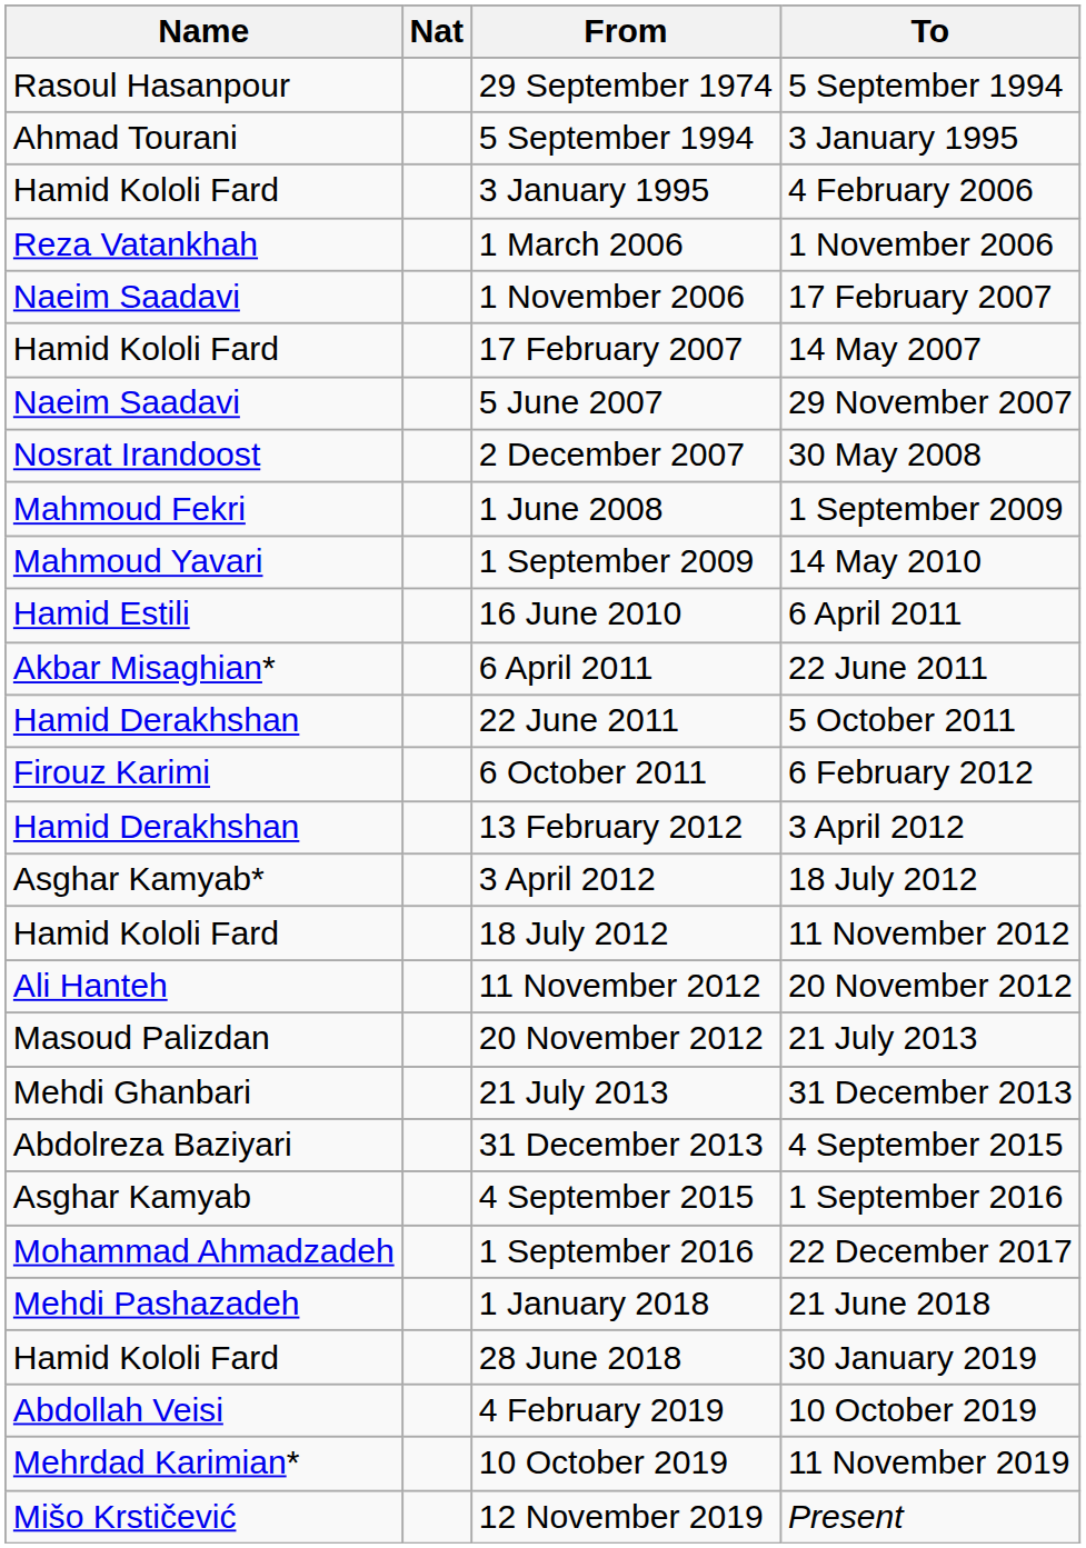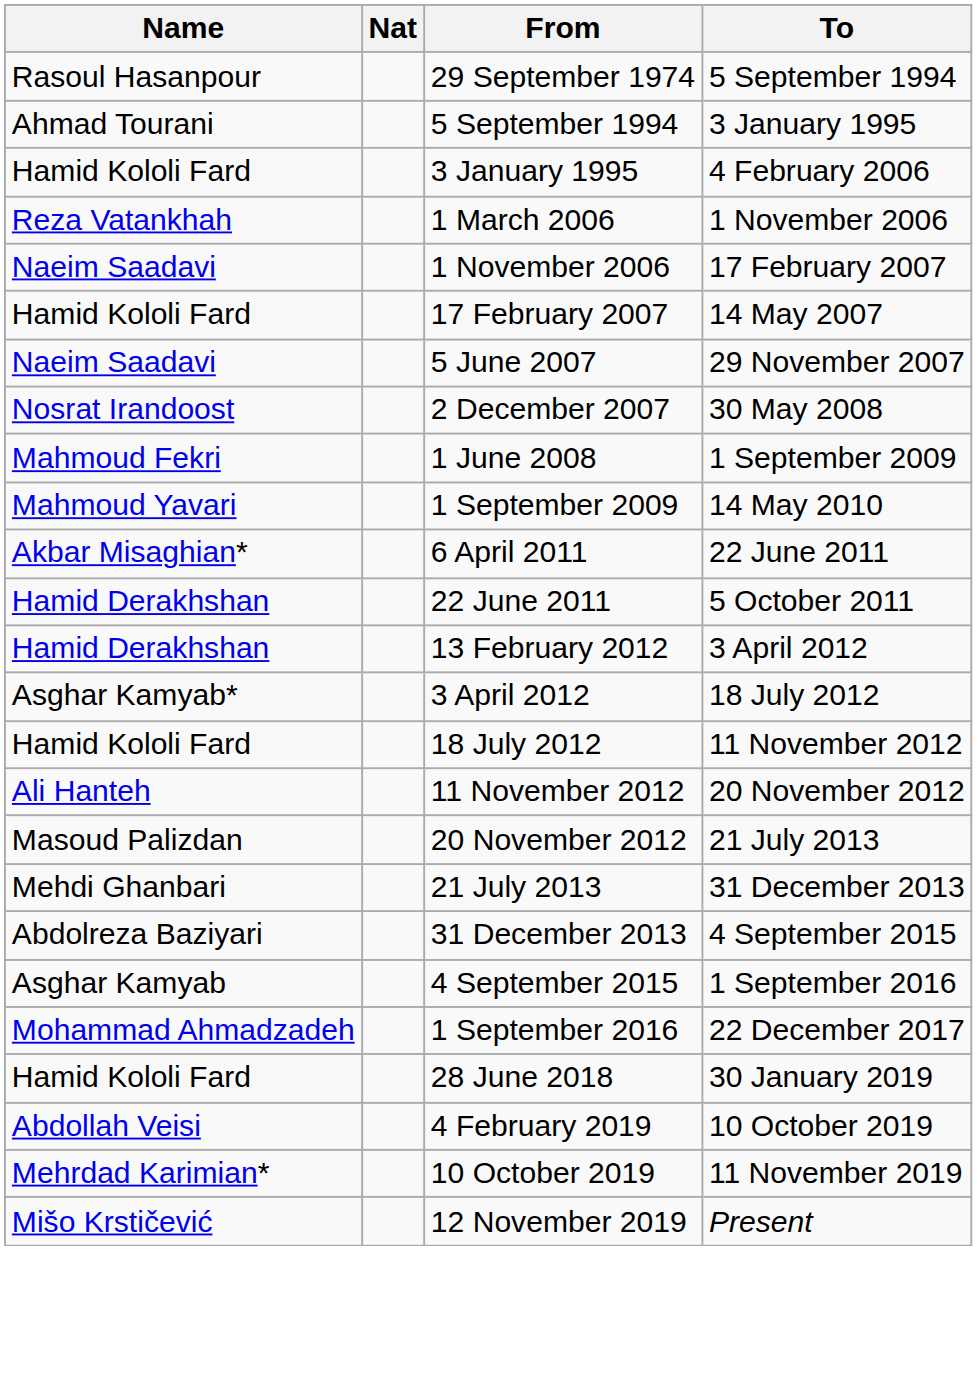- row: Hamid Estili | 16 June 2010 | 6 April 2011
- row: Firouz Karimi | 6 October 2011 | 6 February 2012
- row: Mehdi Pashazadeh | 1 January 2018 | 21 June 2018
